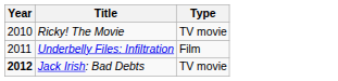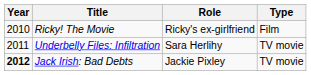+ column: Role | Ricky's ex-girlfriend | Sara Herlihy | Jackie Pixley
Ricky! The Movie | Type: TV movie -> Film
Underbelly Files: Infiltration | Type: Film -> TV movie
